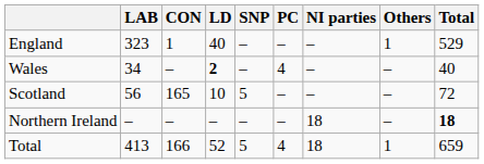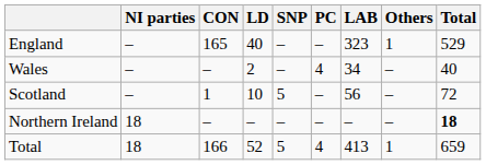columns swapped: LAB <-> NI parties
England | CON: 1 -> 165
Wales | LD: bold -> normal
Scotland | CON: 165 -> 1
